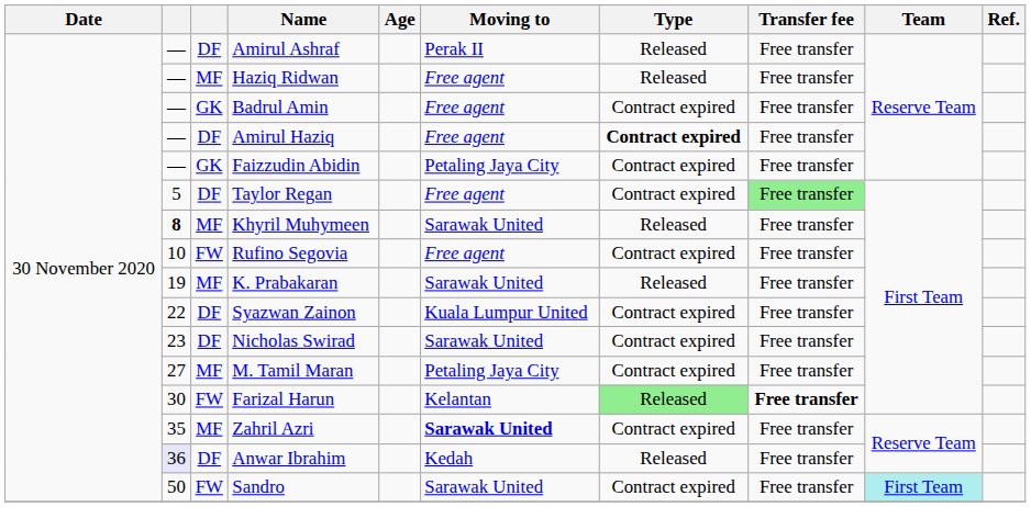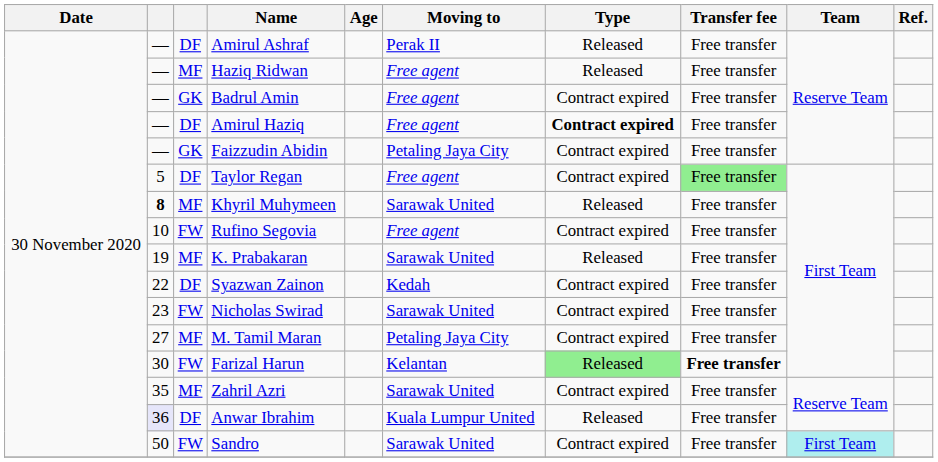Syazwan Zainon | Moving to: Kuala Lumpur United -> Kedah
Nicholas Swirad | column 3: DF -> FW
Zahril Azri | Moving to: bold -> normal
Anwar Ibrahim | Moving to: Kedah -> Kuala Lumpur United
